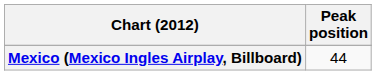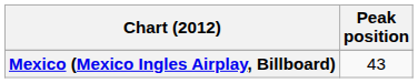Mexico (Mexico Ingles Airplay, Billboard) | Peak position: 44 -> 43
